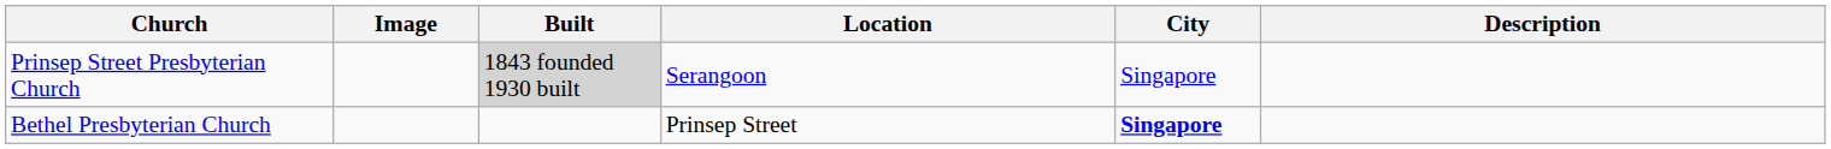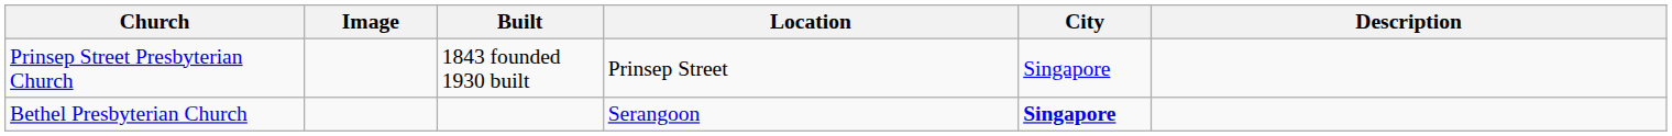Prinsep Street Presbyterian Church | Built: lightgrey background -> no background
Prinsep Street Presbyterian Church | Location: Serangoon -> Prinsep Street
Bethel Presbyterian Church | Location: Prinsep Street -> Serangoon
